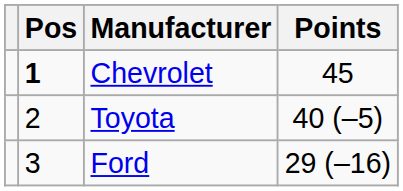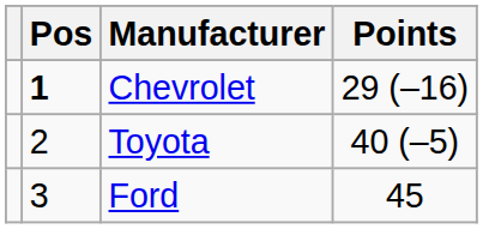Chevrolet | Points: 45 -> 29 (–16)
Ford | Points: 29 (–16) -> 45
